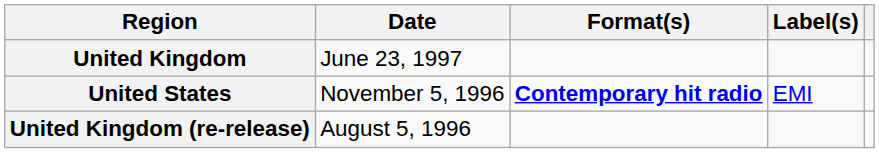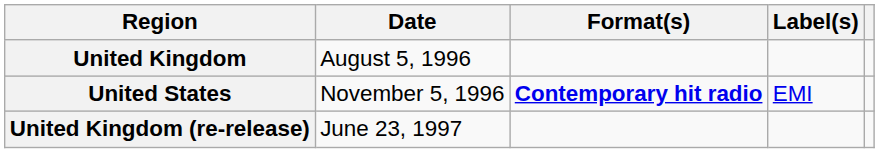United Kingdom | Date: June 23, 1997 -> August 5, 1996
United Kingdom (re-release) | Date: August 5, 1996 -> June 23, 1997
